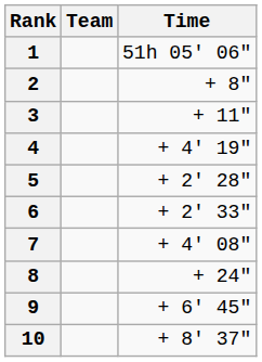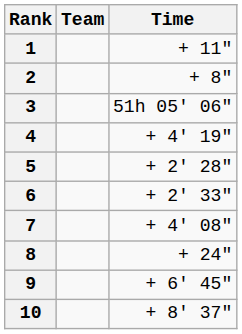1 | Time: 51h 05' 06" -> + 11"
3 | Time: + 11" -> 51h 05' 06"
